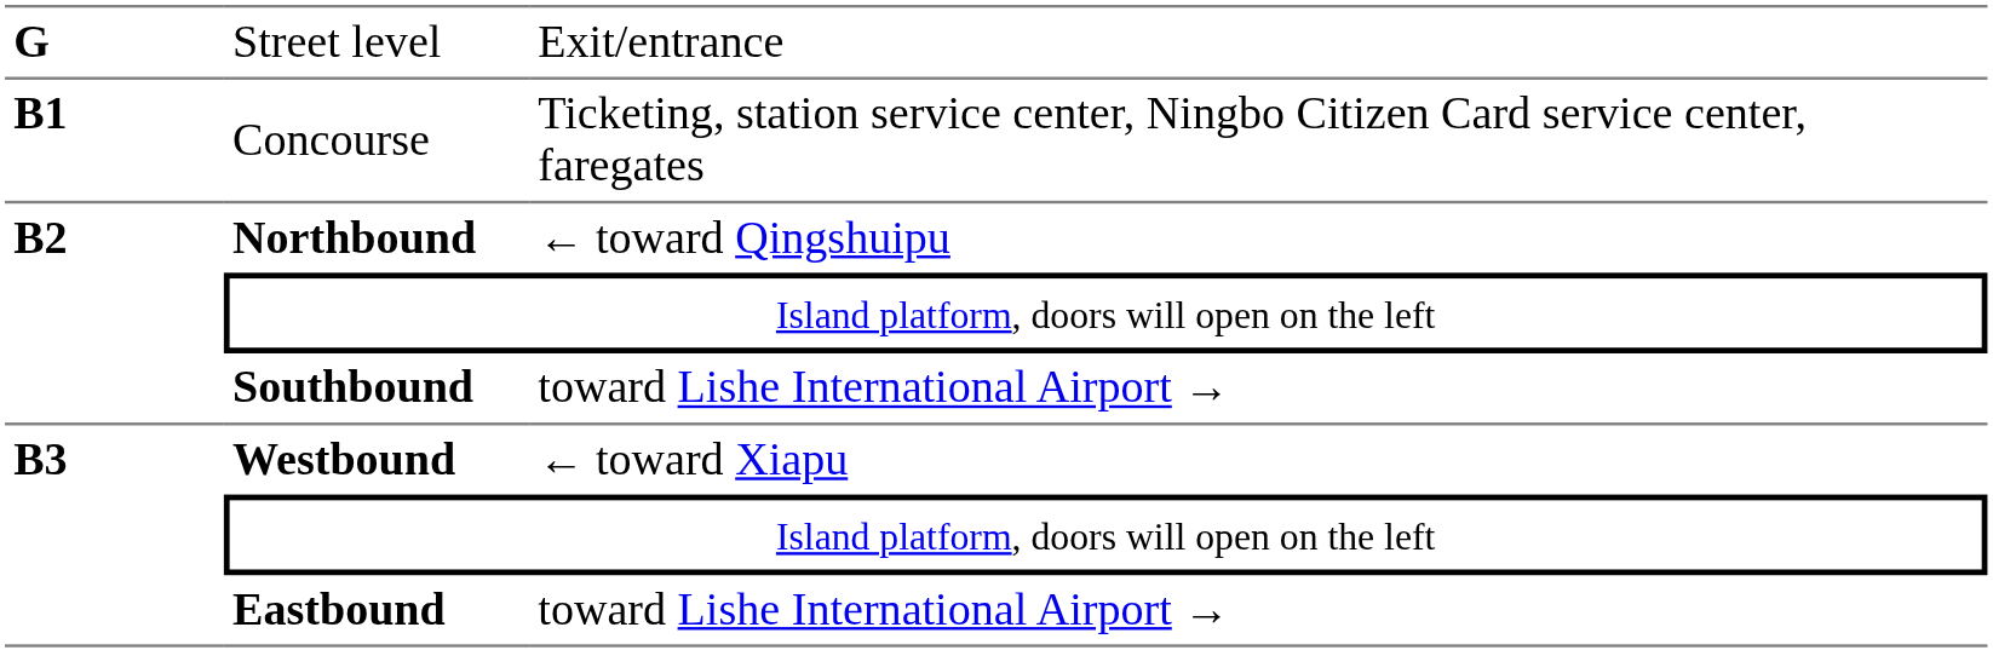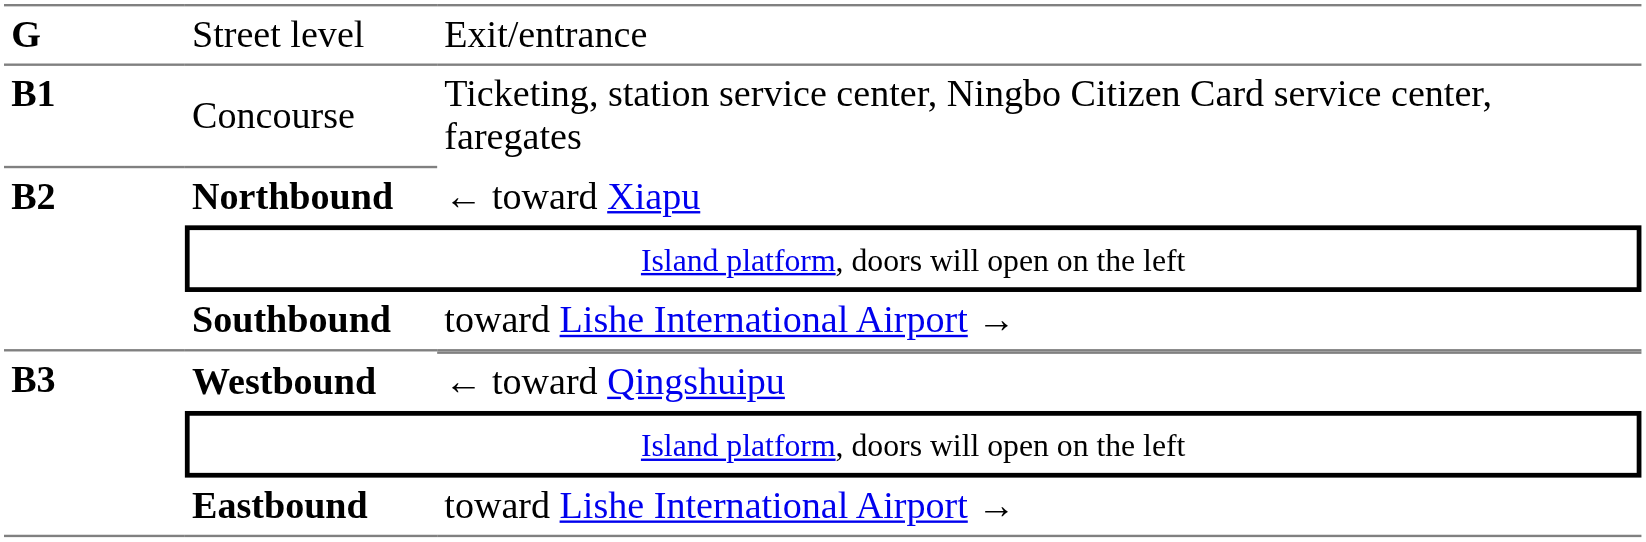Northbound | column 3: ← toward Qingshuipu -> ← toward Xiapu
Westbound | column 3: ← toward Xiapu -> ← toward Qingshuipu
